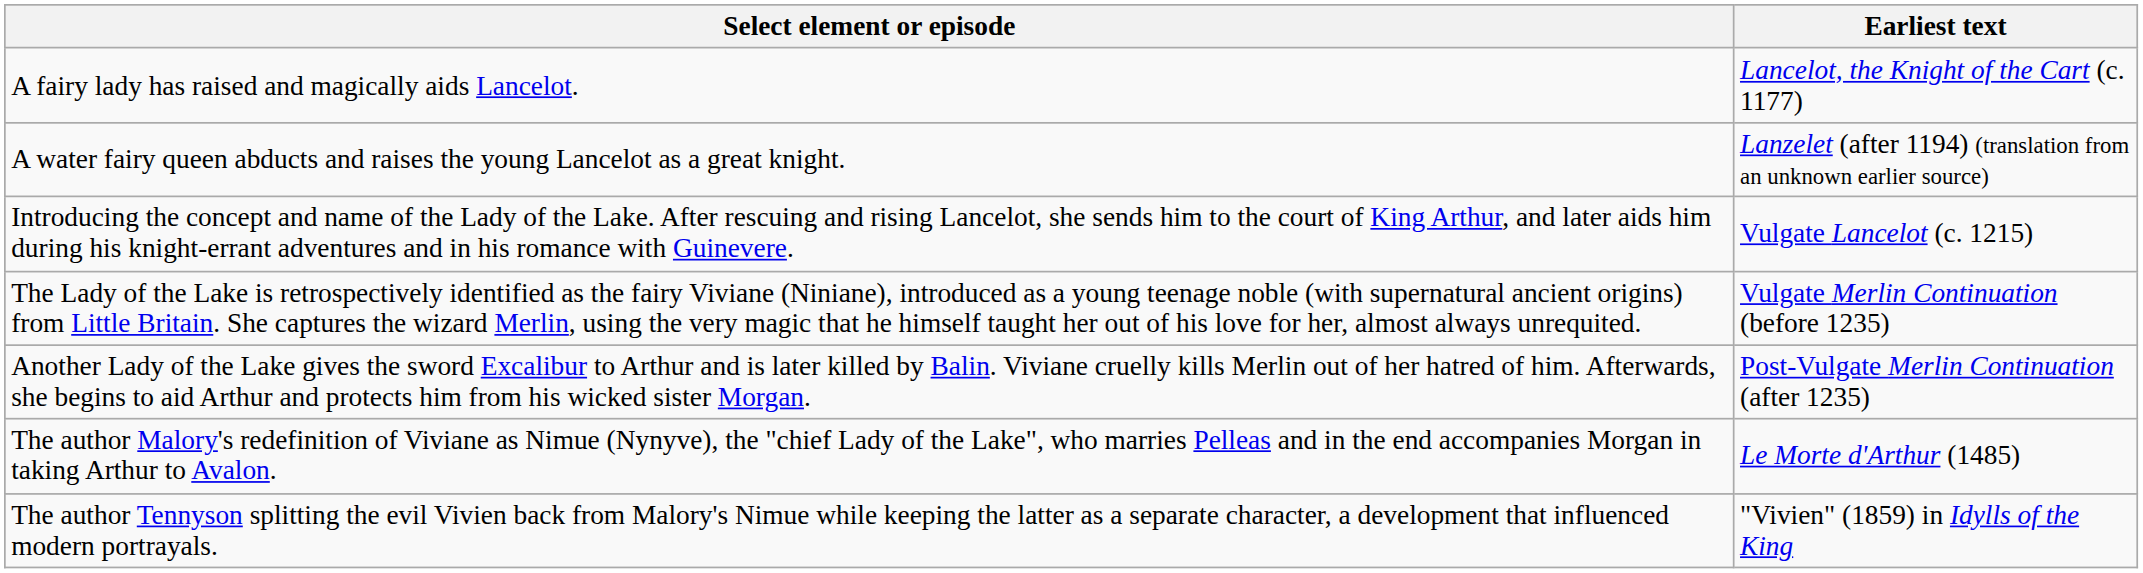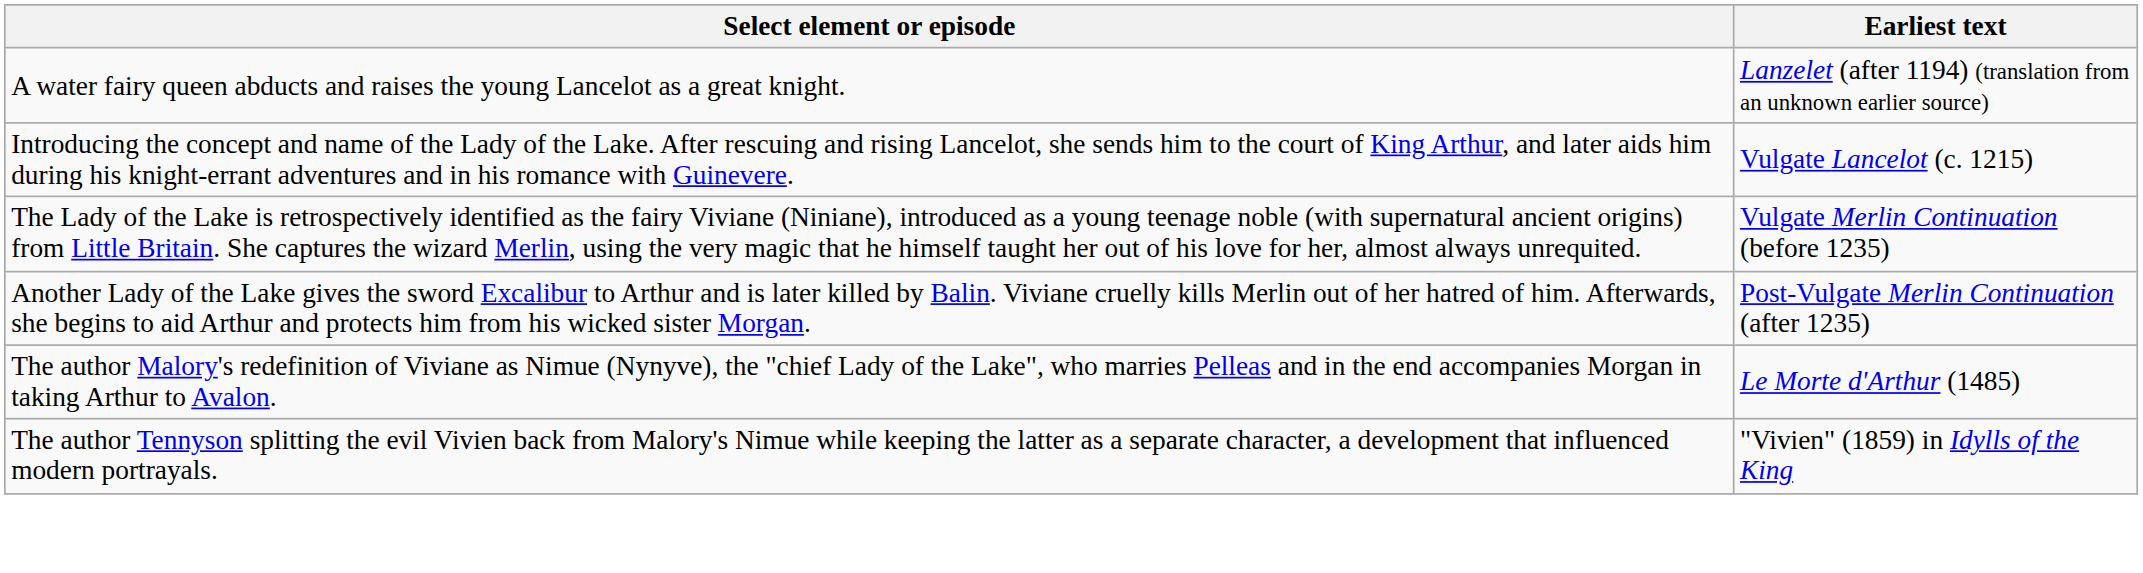- row: A fairy lady has raised and magically aids Lancelot. | Lancelot, the Knight of the Cart (c. 1177)
